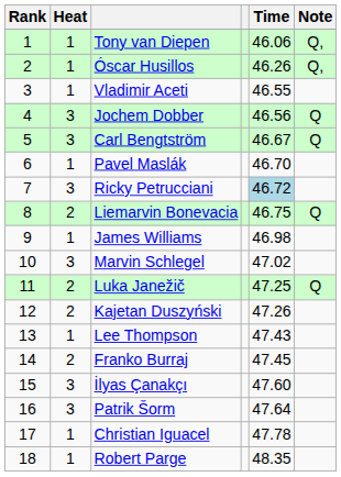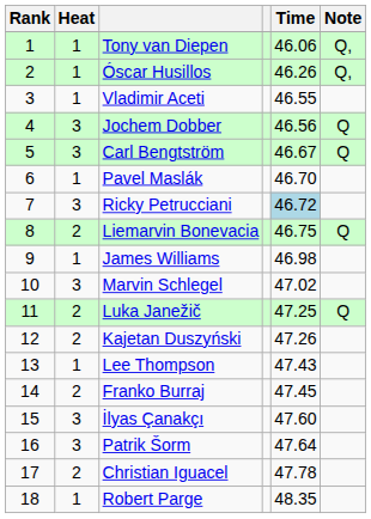Christian Iguacel | Heat: 1 -> 2
